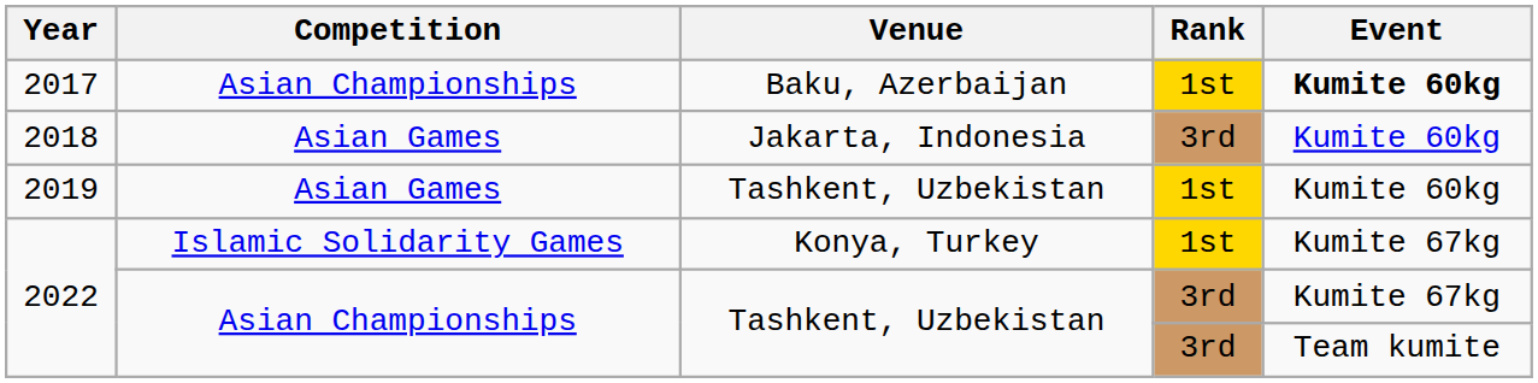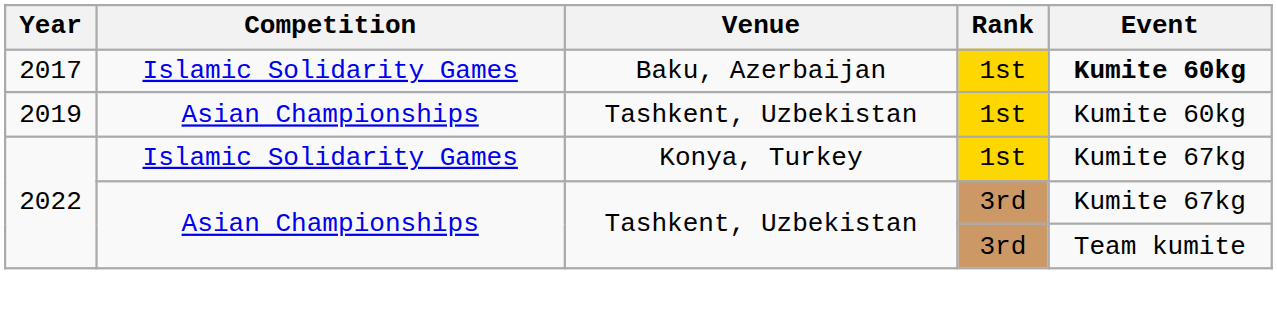2017 | Competition: Asian Championships -> Islamic Solidarity Games
- row: 2018 | Asian Games | Jakarta, Indonesia | 3rd | Kumite 60kg
2019 | Competition: Asian Games -> Asian Championships
